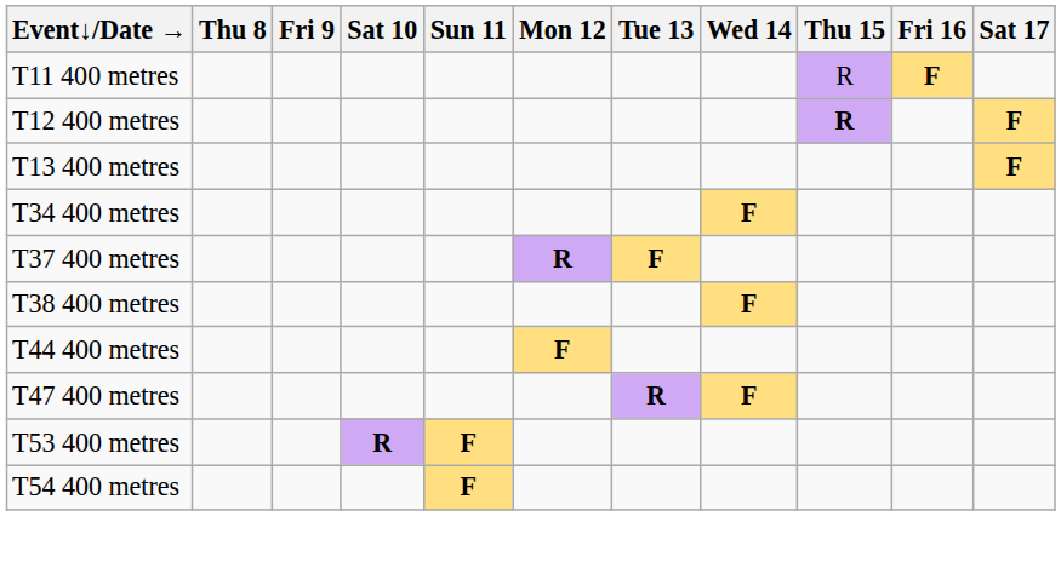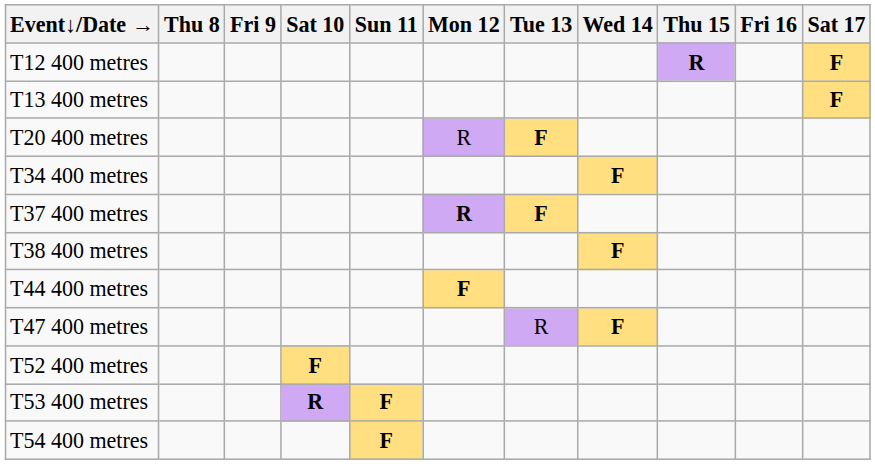- row: T11 400 metres | R | F
+ row: T20 400 metres | R | F
T47 400 metres | Tue 13: bold -> normal
+ row: T52 400 metres | F
